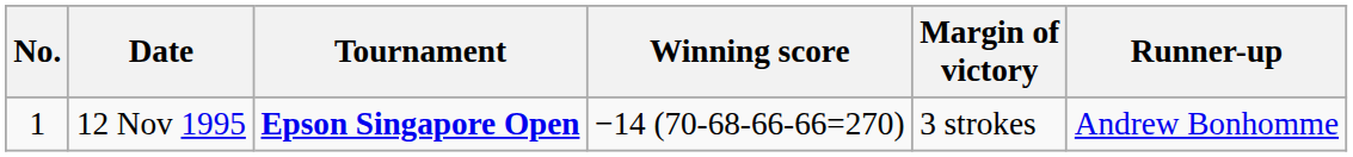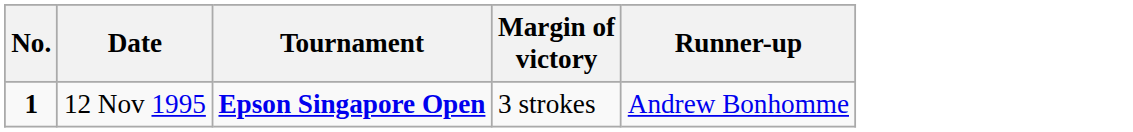- column: Winning score | −14 (70-68-66-66=270)
12 Nov 1995 | No.: normal -> bold
